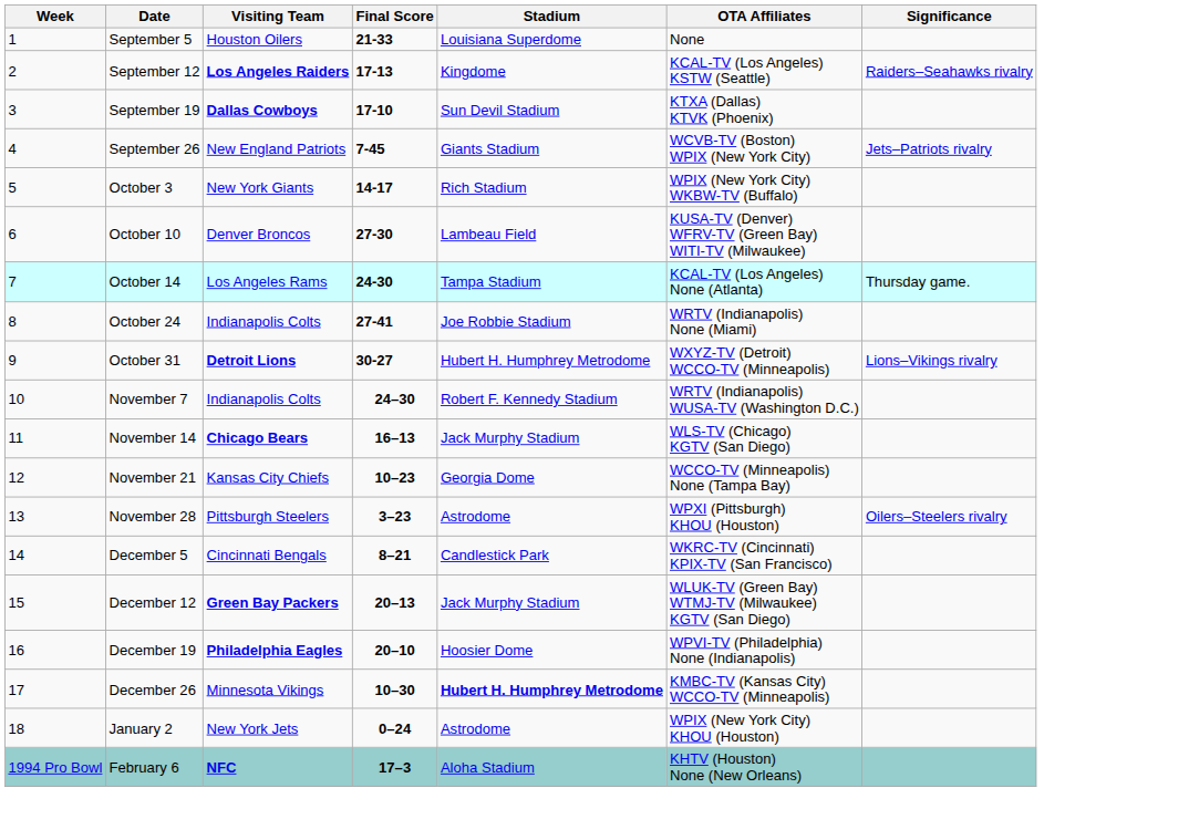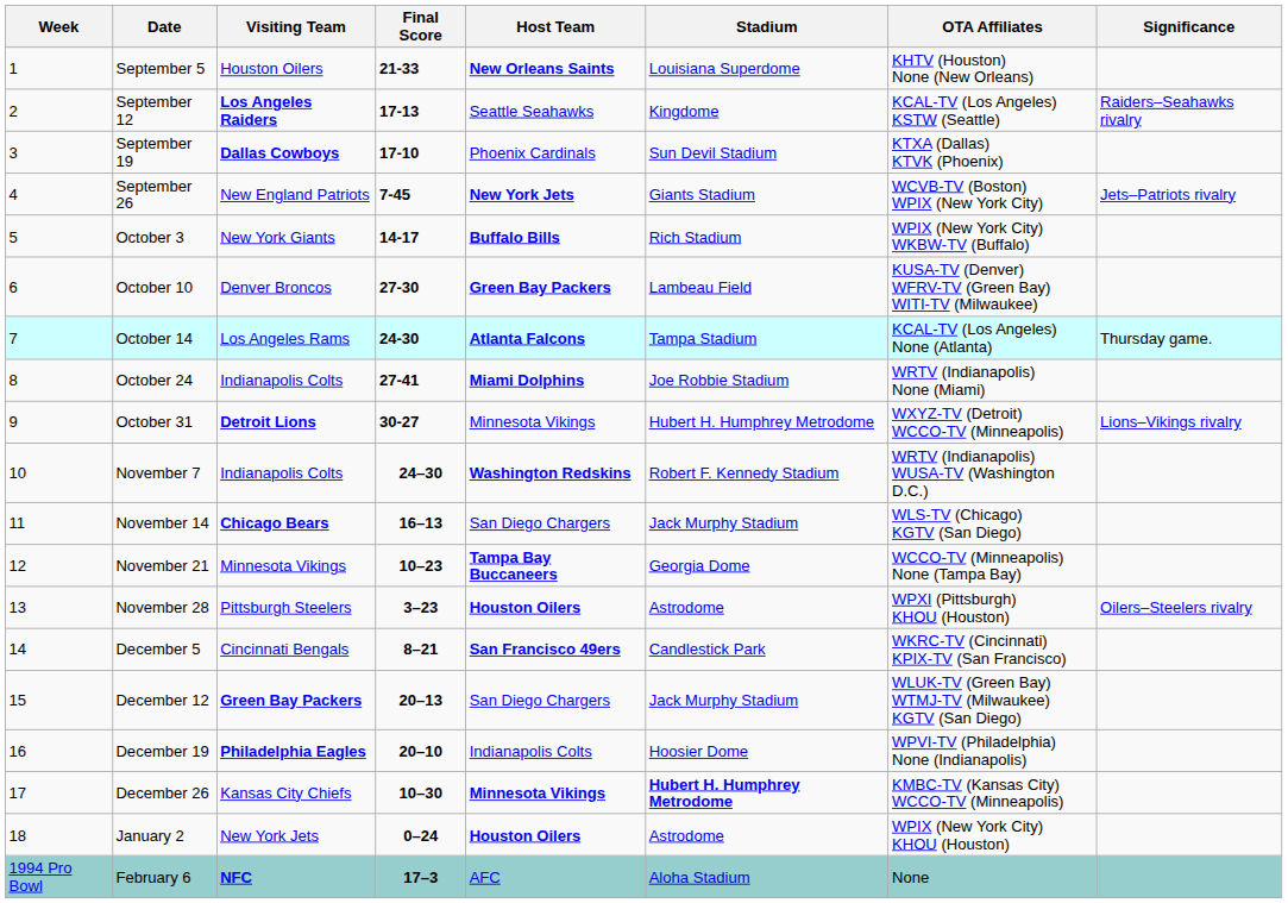+ column: Host Team | New Orleans Saints | Seattle Seahawks | Phoenix Cardinals | New York Jets | Buffalo Bills | Green Bay Packers | Atlanta Falcons | Miami Dolphins | Minnesota Vikings | Washington Redskins | San Diego Chargers | Tampa Bay Buccaneers | Houston Oilers | San Francisco 49ers | San Diego Chargers | Indianapolis Colts | Minnesota Vikings | Houston Oilers | AFC
September 5 | OTA Affiliates: None -> KHTV (Houston) None (New Orleans)
November 21 | Visiting Team: Kansas City Chiefs -> Minnesota Vikings
December 26 | Visiting Team: Minnesota Vikings -> Kansas City Chiefs
February 6 | OTA Affiliates: KHTV (Houston) None (New Orleans) -> None
